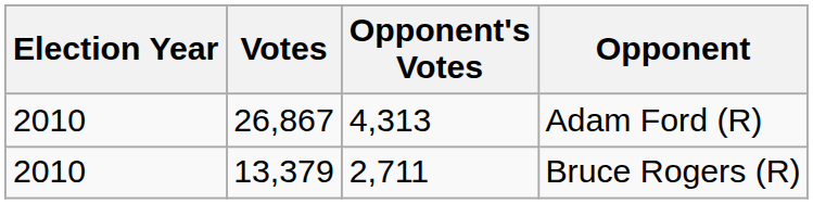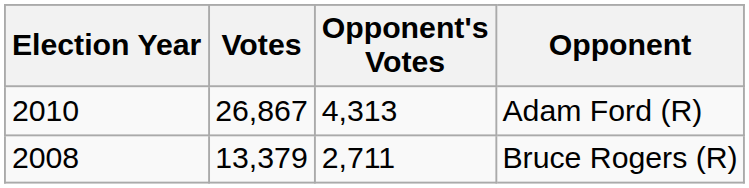Bruce Rogers (R) | Election Year: 2010 -> 2008
